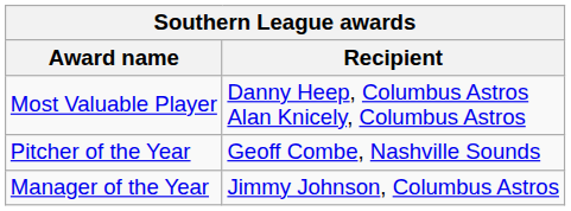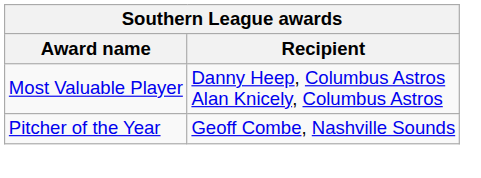- row: Manager of the Year | Jimmy Johnson, Columbus Astros
